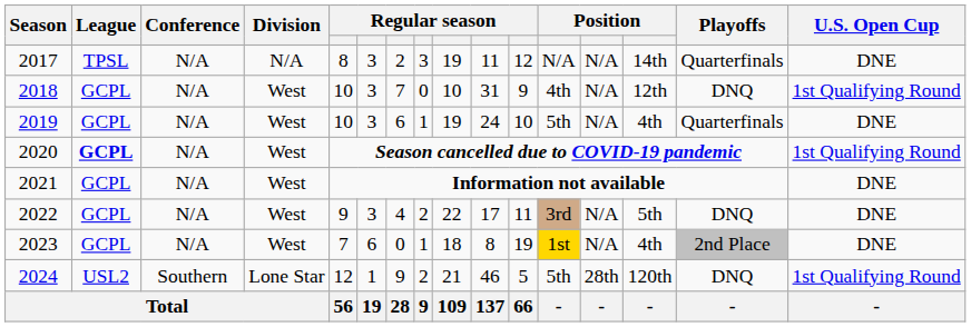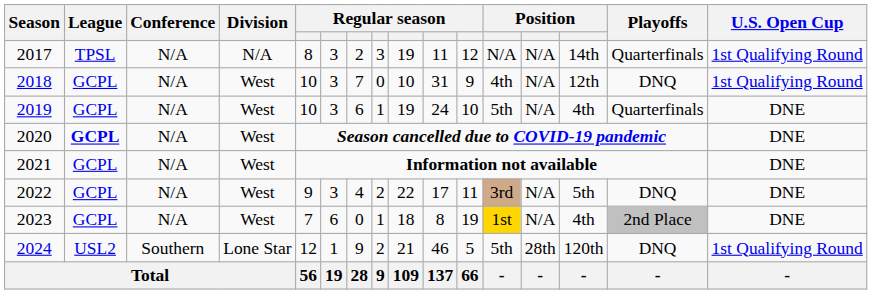2017 | U.S. Open Cup: DNE -> 1st Qualifying Round
2020 | U.S. Open Cup: 1st Qualifying Round -> DNE
